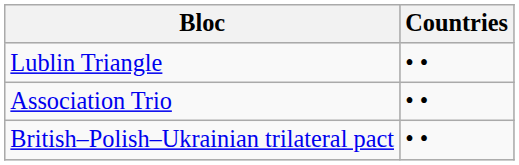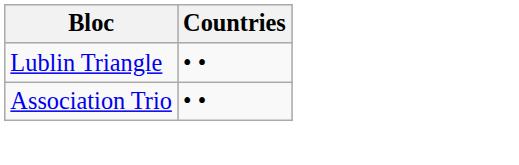- row: British–Polish–Ukrainian trilateral pact | • •
